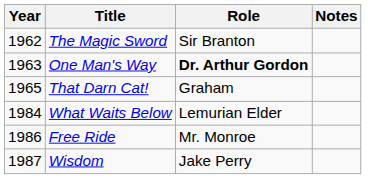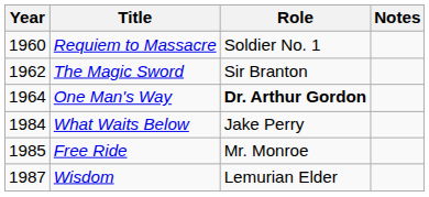+ row: 1960 | Requiem to Massacre | Soldier No. 1
One Man's Way | Year: 1963 -> 1964
- row: 1965 | That Darn Cat! | Graham
What Waits Below | Role: Lemurian Elder -> Jake Perry
Free Ride | Year: 1986 -> 1985
Wisdom | Role: Jake Perry -> Lemurian Elder
